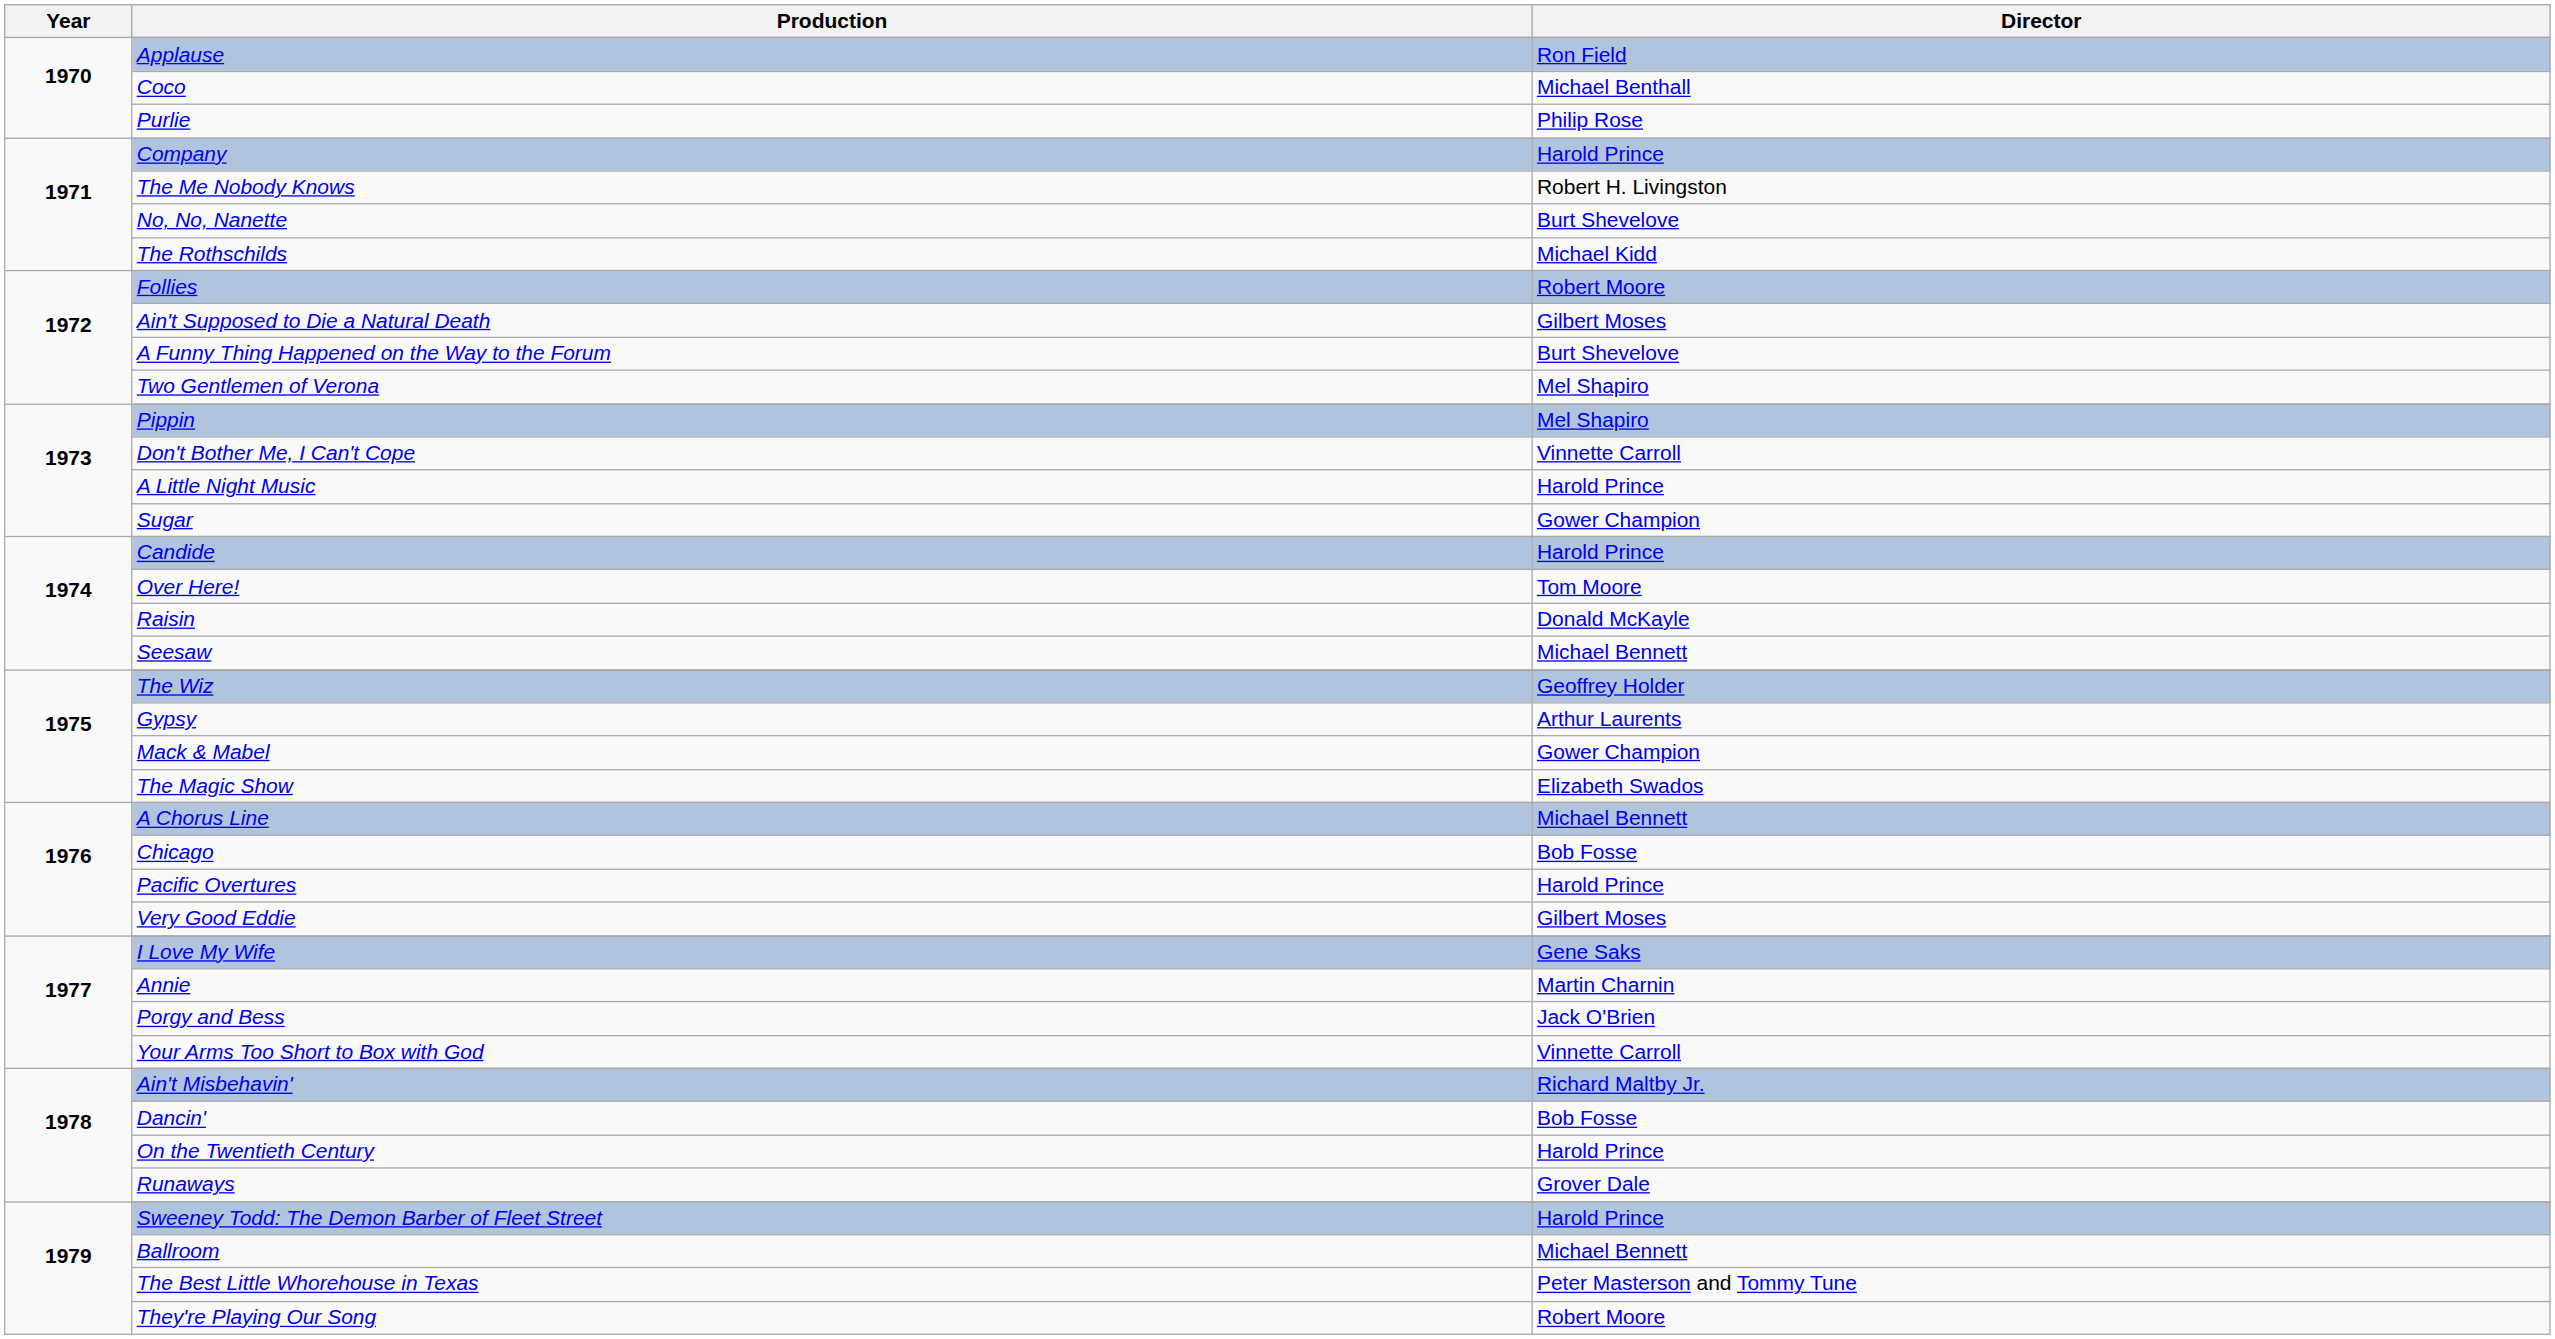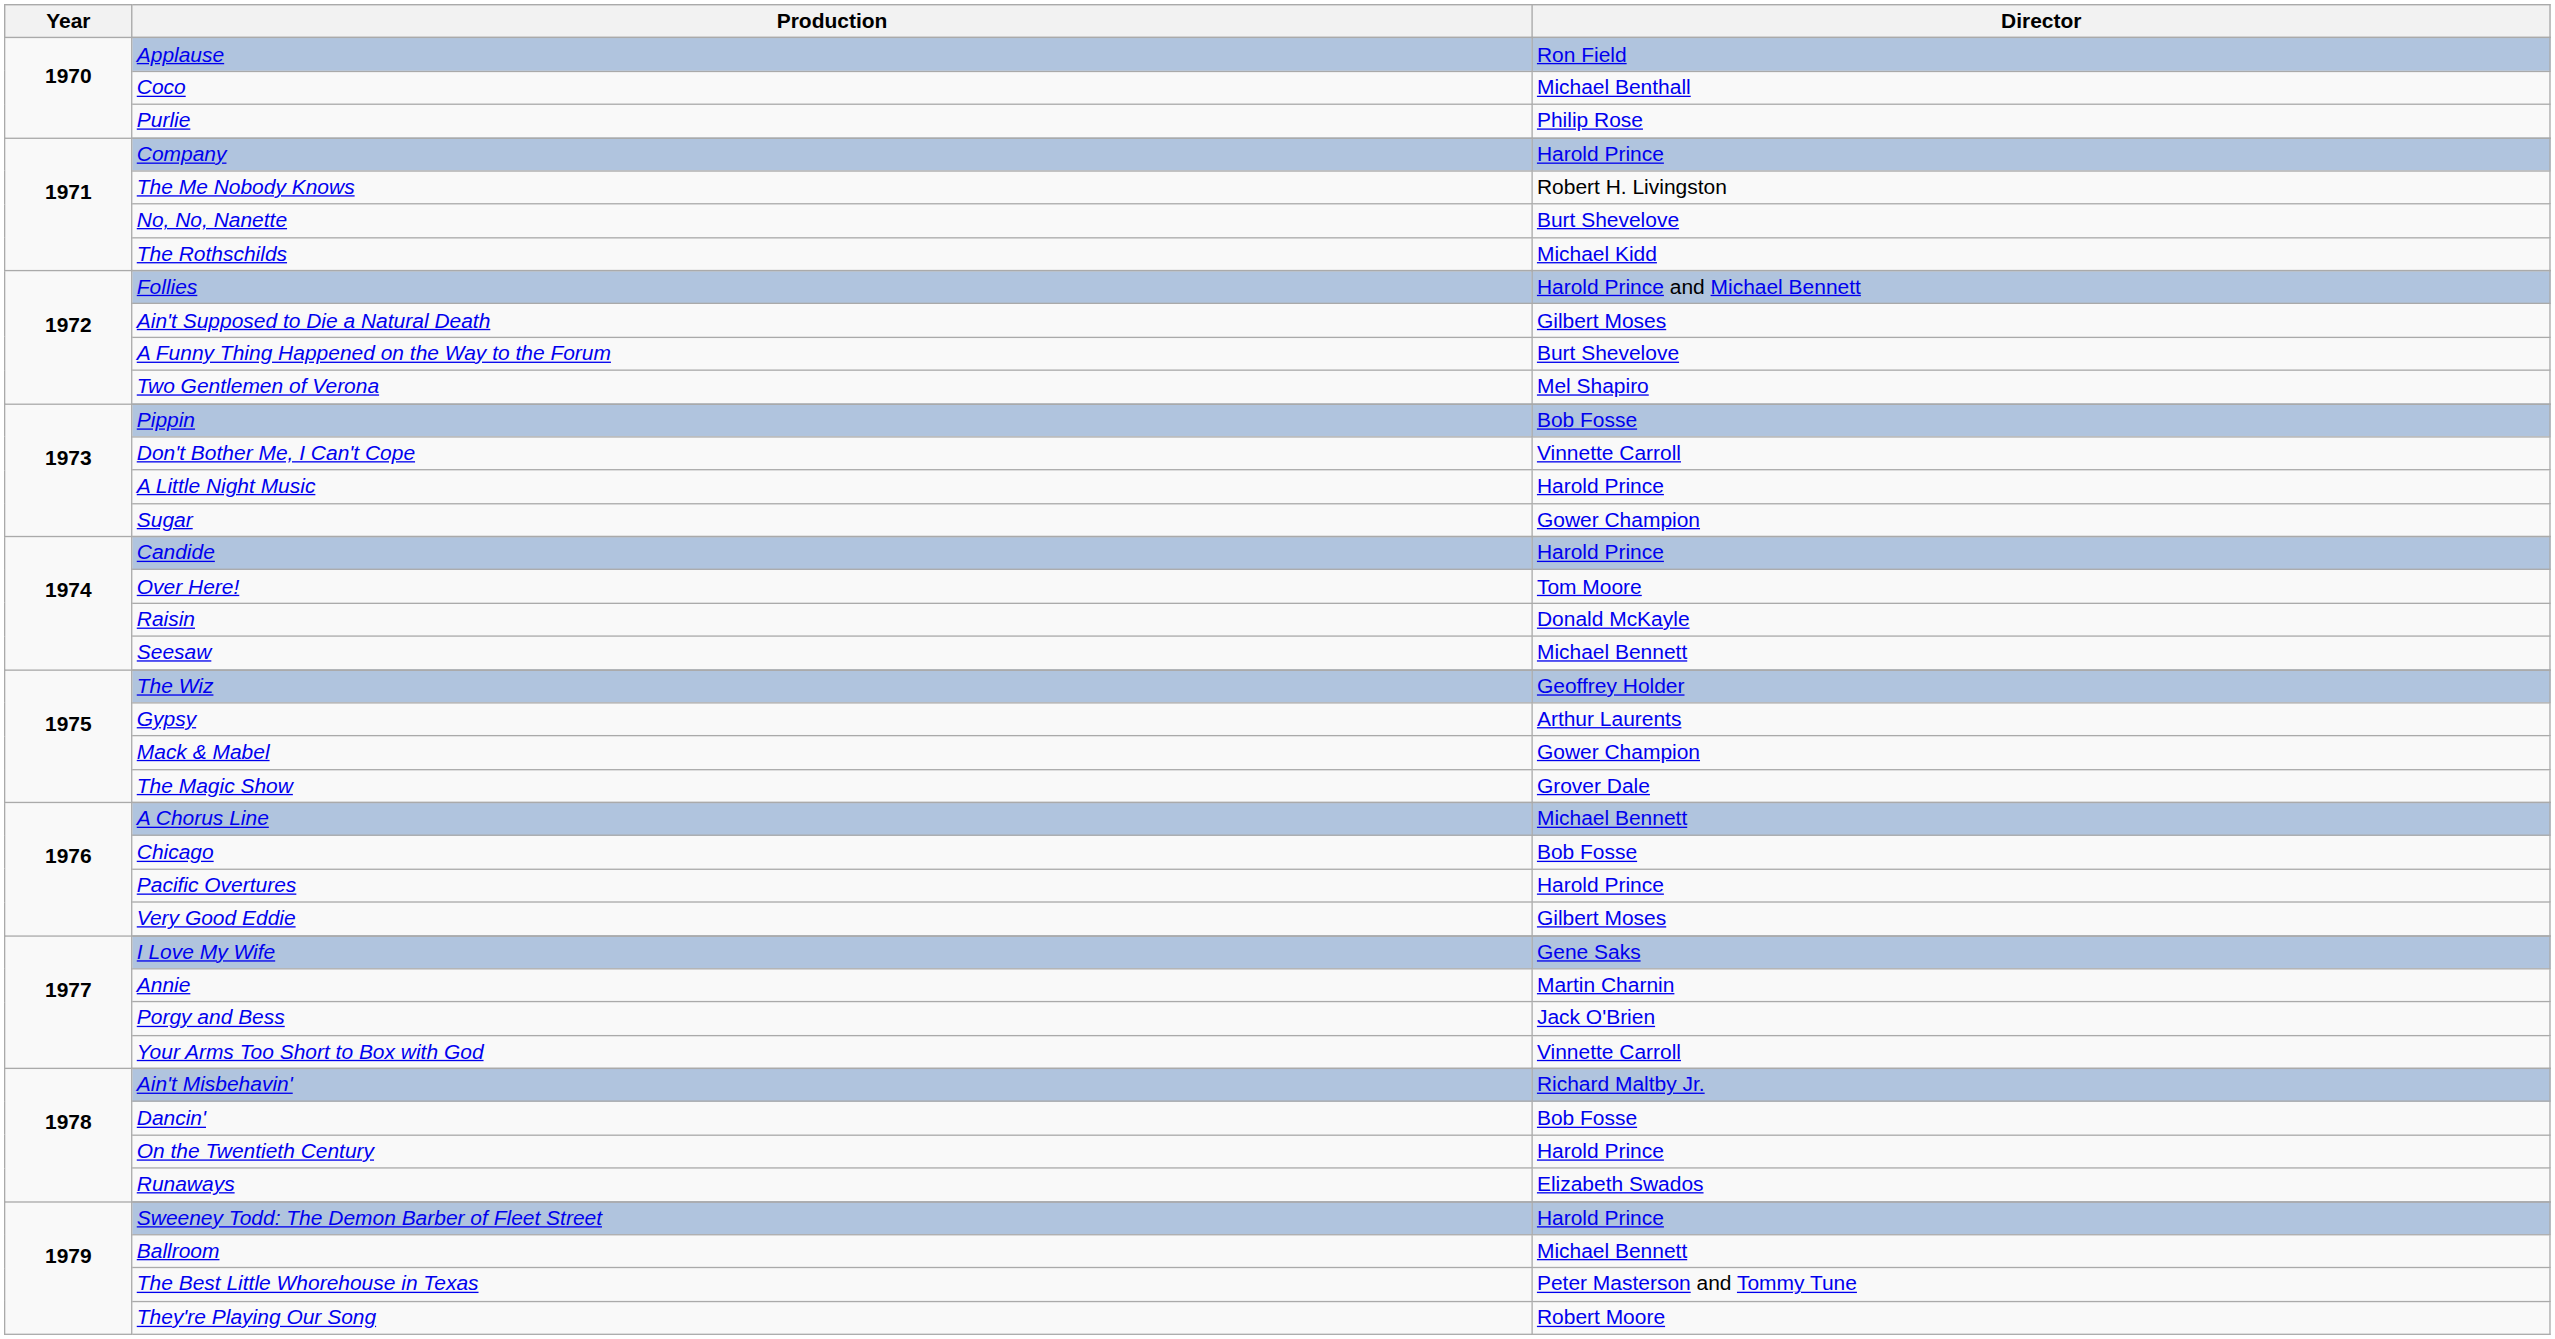Follies | Director: Robert Moore -> Harold Prince and Michael Bennett
Pippin | Director: Mel Shapiro -> Bob Fosse
The Magic Show | Director: Elizabeth Swados -> Grover Dale
Runaways | Director: Grover Dale -> Elizabeth Swados
